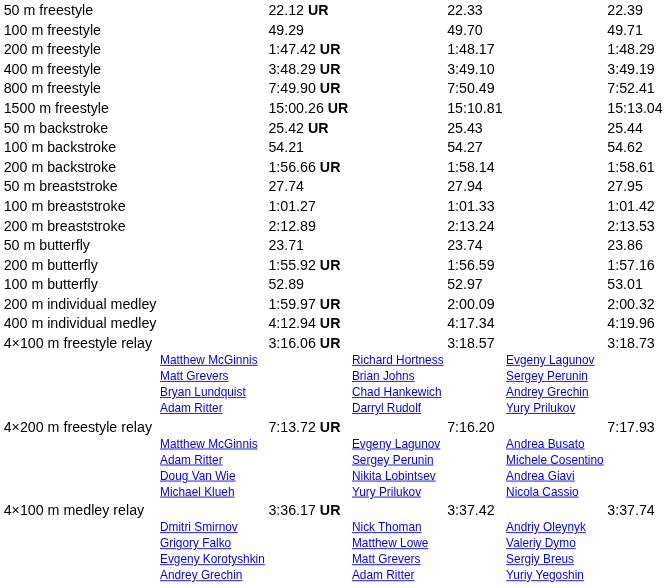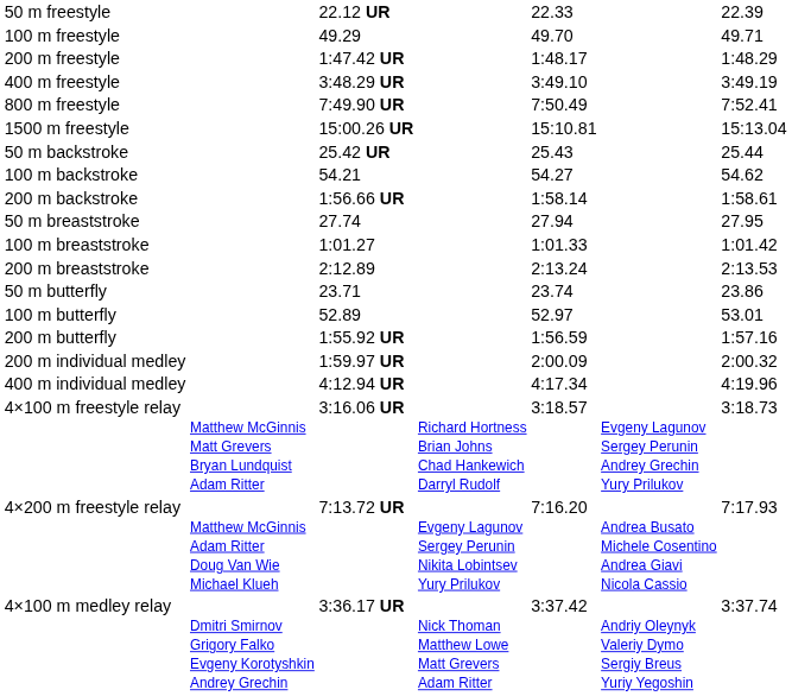rows swapped: 100 m butterfly <-> 200 m butterfly
